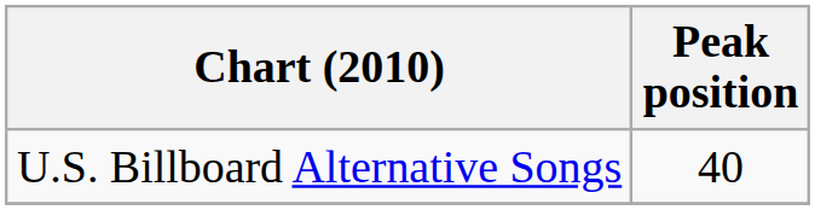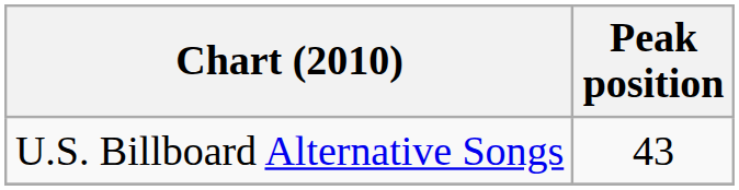U.S. Billboard Alternative Songs | Peak position: 40 -> 43
